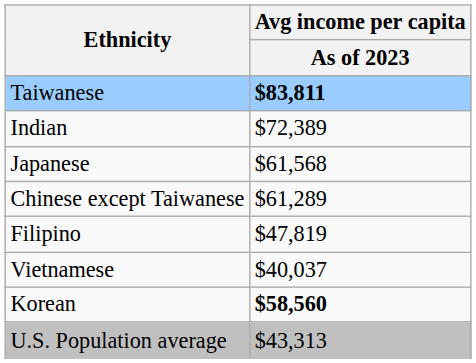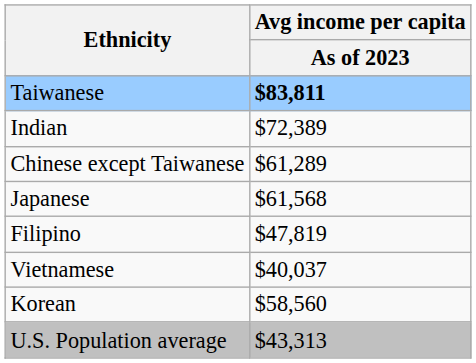rows swapped: Japanese <-> Chinese except Taiwanese
Korean | Avg income per capita / As of 2023: bold -> normal
